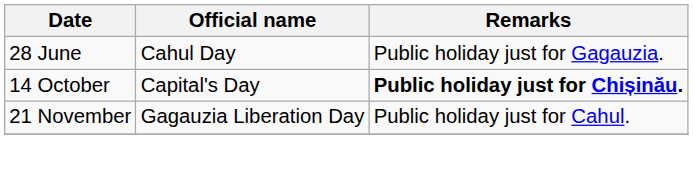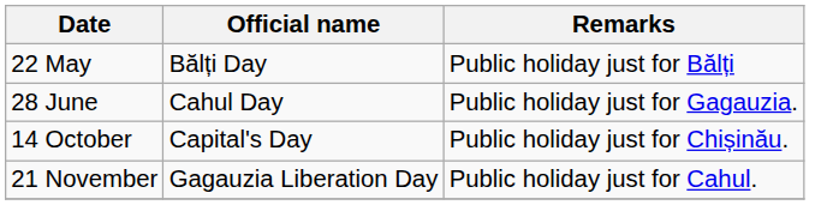+ row: 22 May | Bălți Day | Public holiday just for Bălți
14 October | Remarks: bold -> normal
